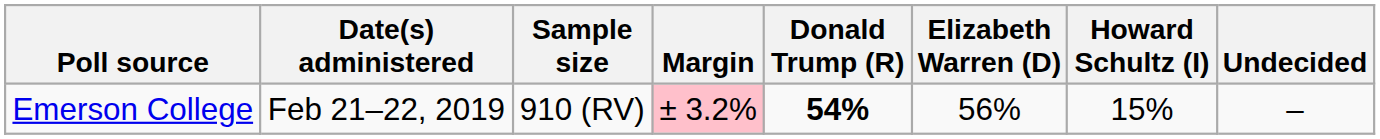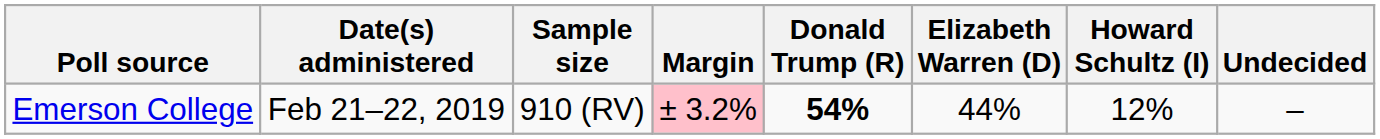Emerson College | Elizabeth Warren (D): 56% -> 44%
Emerson College | Howard Schultz (I): 15% -> 12%
